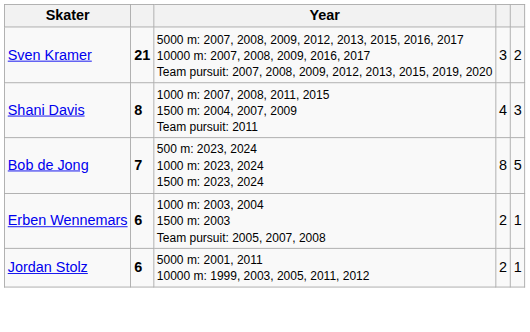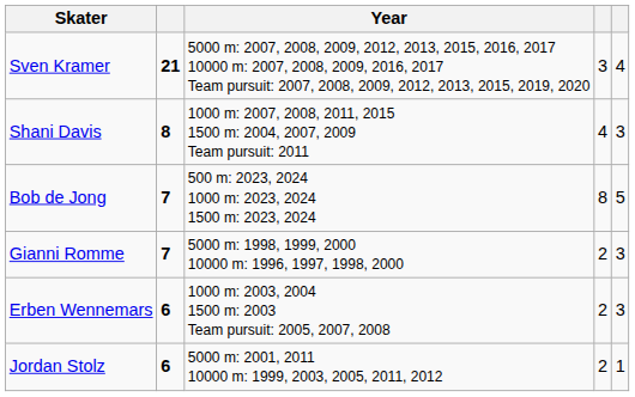Sven Kramer | column 5: 2 -> 4
+ row: Gianni Romme | 7 | 5000 m: 1998, 1999, 2000 10000 m: 1996, 1997, 1998, 2000 | 2 | 3
Erben Wennemars | column 5: 1 -> 3
